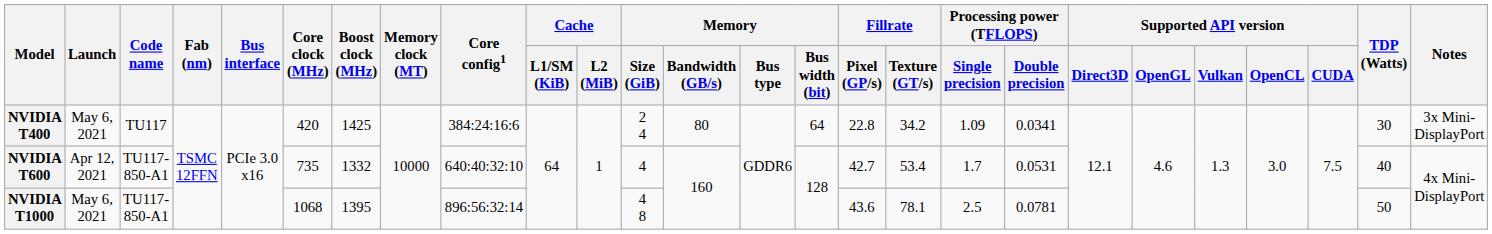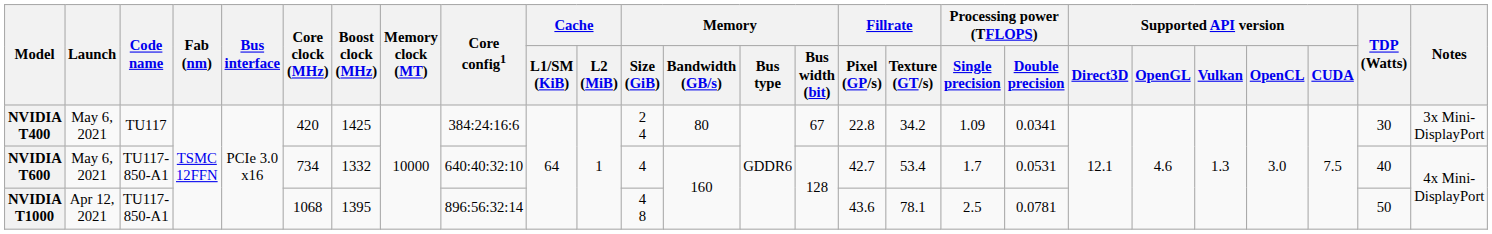NVIDIA T400 | Memory / Bus width (bit): 64 -> 67
NVIDIA T600 | Launch: Apr 12, 2021 -> May 6, 2021
NVIDIA T600 | Core clock (MHz): 735 -> 734
NVIDIA T1000 | Launch: May 6, 2021 -> Apr 12, 2021
